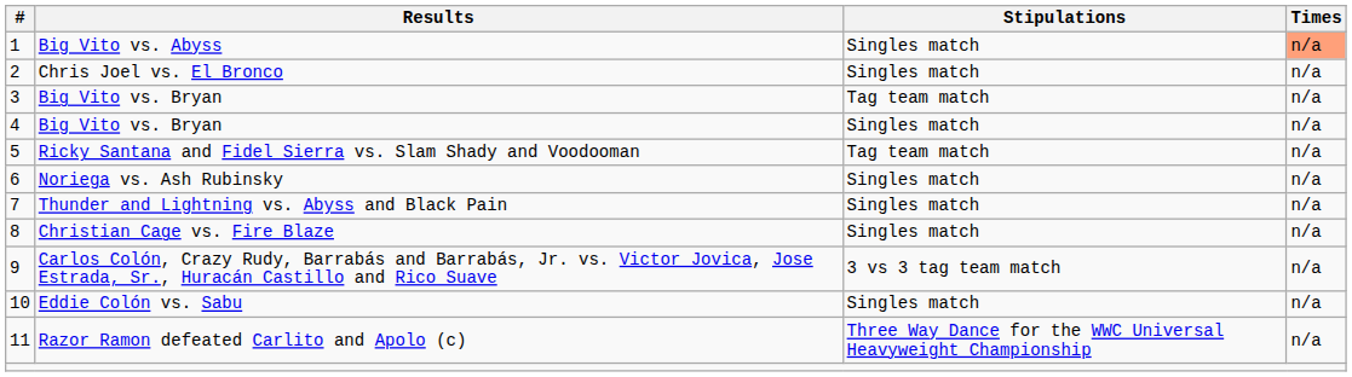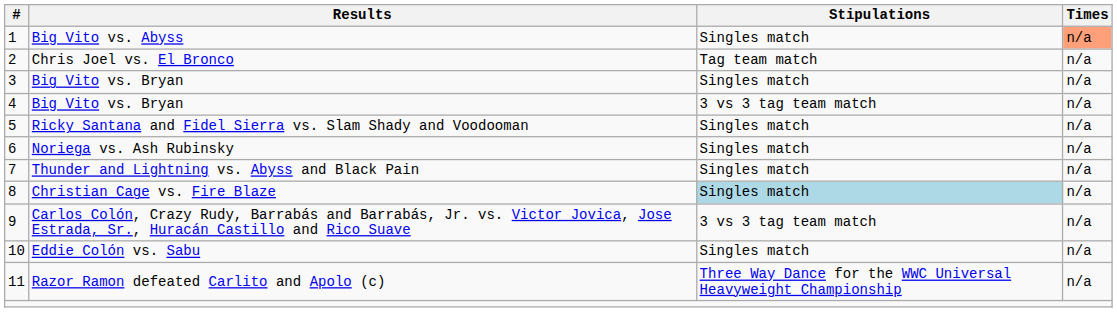Chris Joel vs. El Bronco | Stipulations: Singles match -> Tag team match
3 / Big Vito vs. Bryan | Stipulations: Tag team match -> Singles match
4 / Big Vito vs. Bryan | Stipulations: Singles match -> 3 vs 3 tag team match
Ricky Santana and Fidel Sierra vs. Slam Shady and Voodooman | Stipulations: Tag team match -> Singles match
Christian Cage vs. Fire Blaze | Stipulations: no background -> lightblue background
